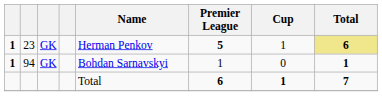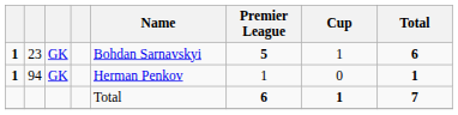23 | Name: Herman Penkov -> Bohdan Sarnavskyi
23 | Total: khaki background -> no background
94 | Name: Bohdan Sarnavskyi -> Herman Penkov
